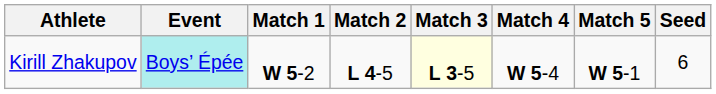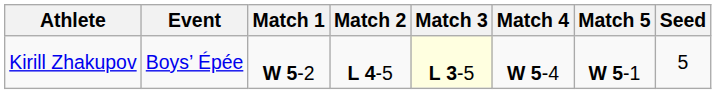Kirill Zhakupov | Event: paleturquoise background -> no background
Kirill Zhakupov | Seed: 6 -> 5
